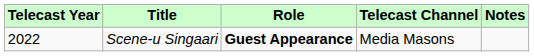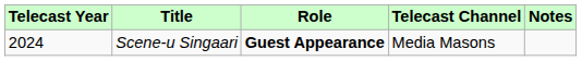Scene-u Singaari | Telecast Year: 2022 -> 2024
